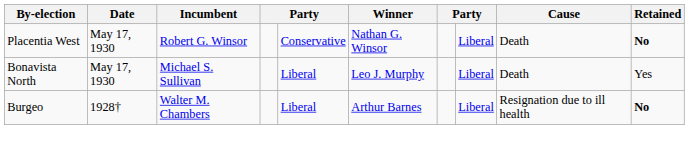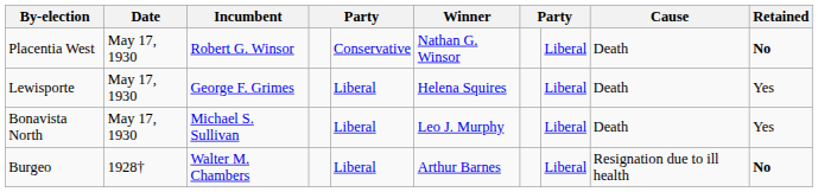+ row: Lewisporte | May 17, 1930 | George F. Grimes | Liberal | Helena Squires | Liberal | Death | Yes
